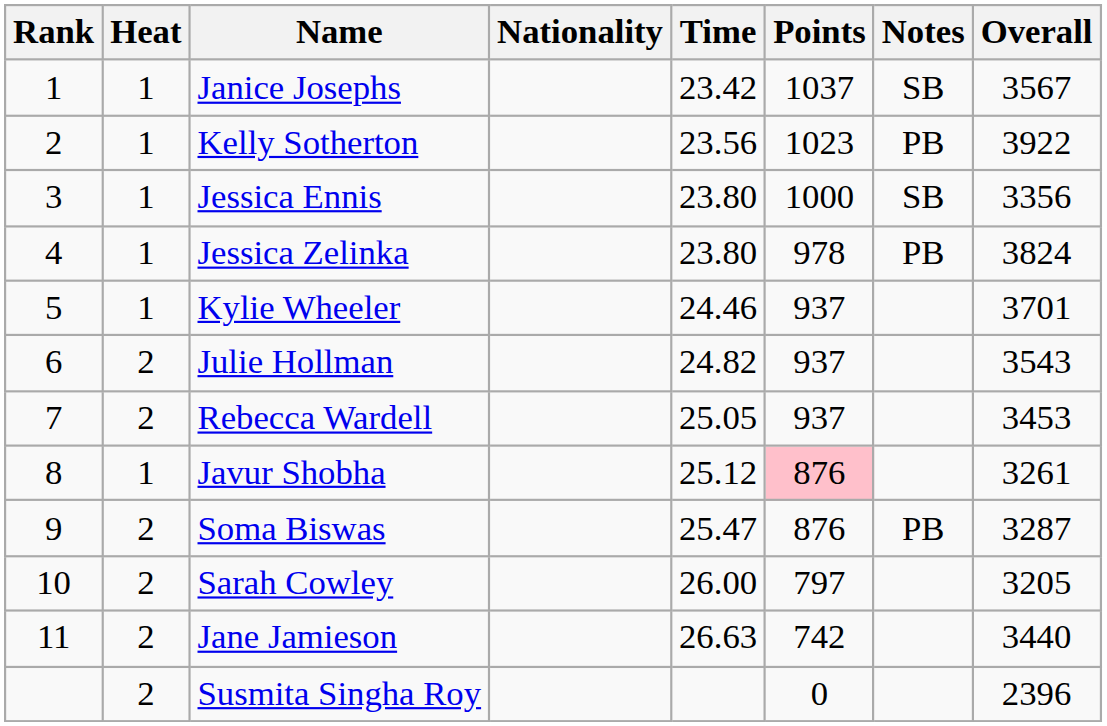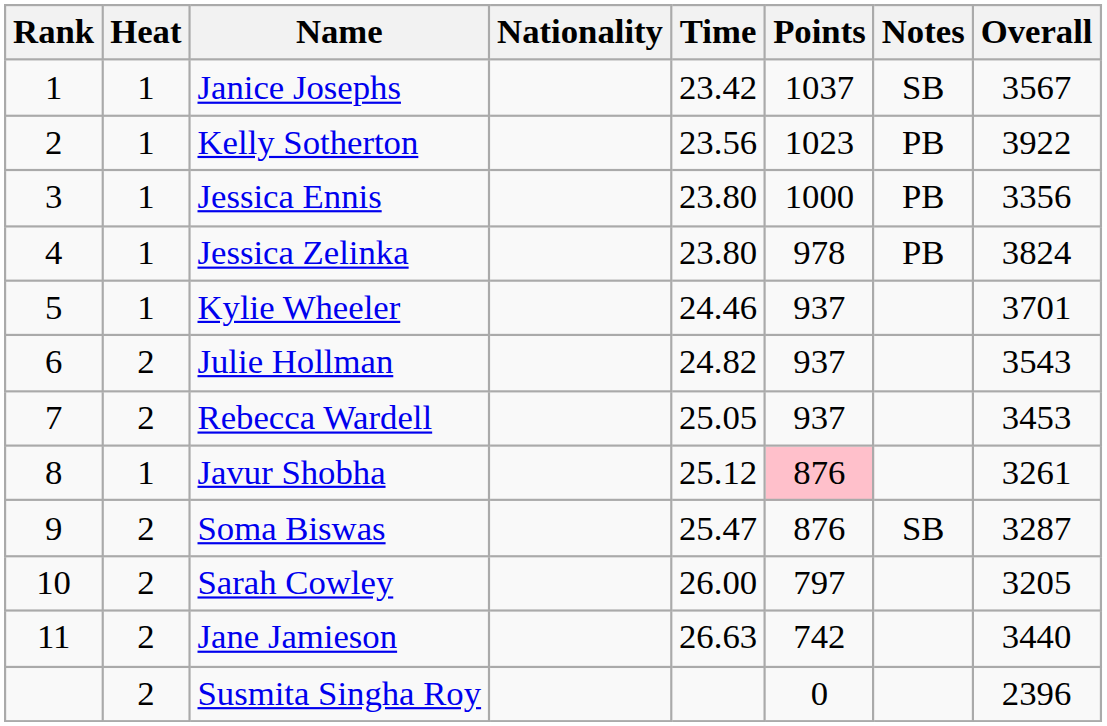Jessica Ennis | Notes: SB -> PB
Soma Biswas | Notes: PB -> SB
